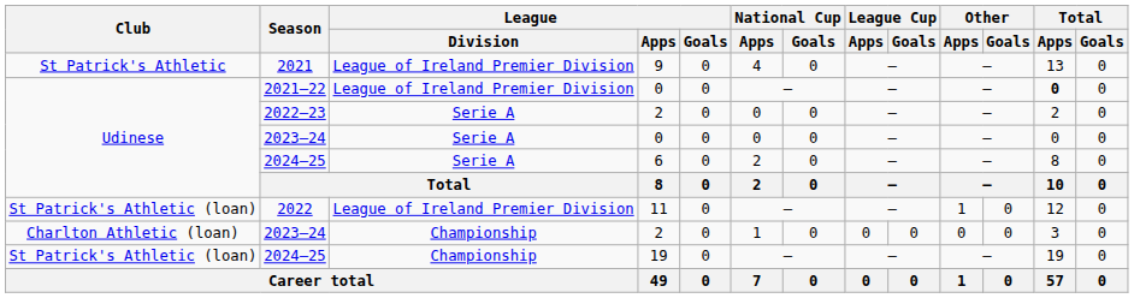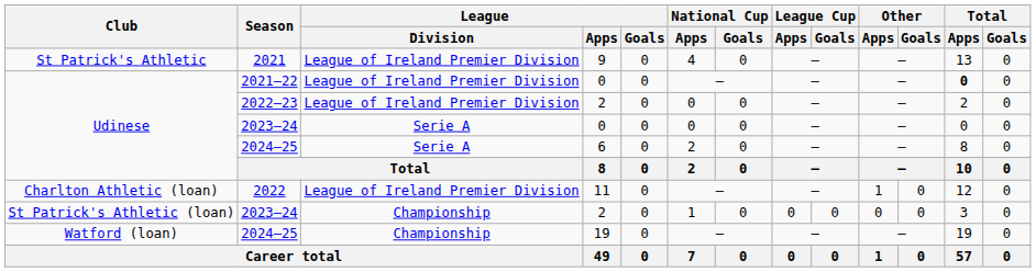2022–23 | League / Division: Serie A -> League of Ireland Premier Division
2022 | Club: St Patrick's Athletic (loan) -> Charlton Athletic (loan)
2023–24 / 2 | Club: Charlton Athletic (loan) -> St Patrick's Athletic (loan)
2024–25 / 19 | Club: St Patrick's Athletic (loan) -> Watford (loan)
